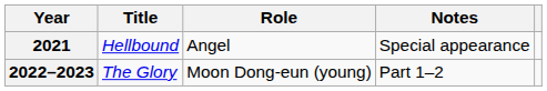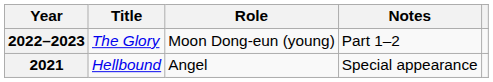rows swapped: 2021 <-> 2022–2023
